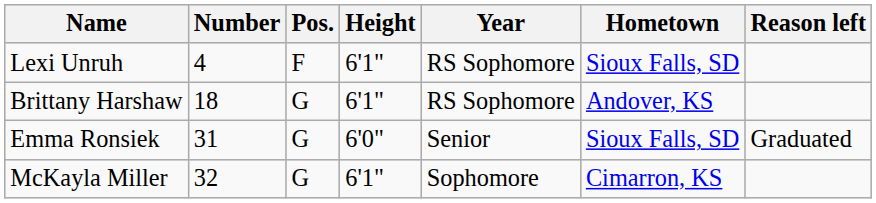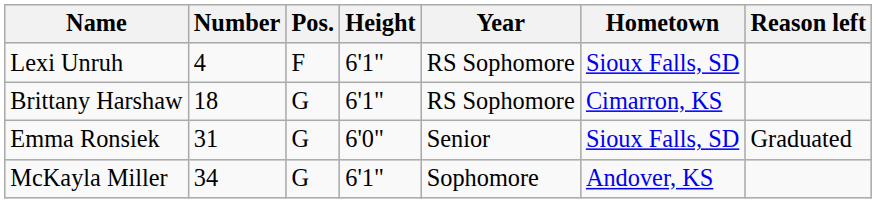Brittany Harshaw | Hometown: Andover, KS -> Cimarron, KS
McKayla Miller | Number: 32 -> 34
McKayla Miller | Hometown: Cimarron, KS -> Andover, KS
